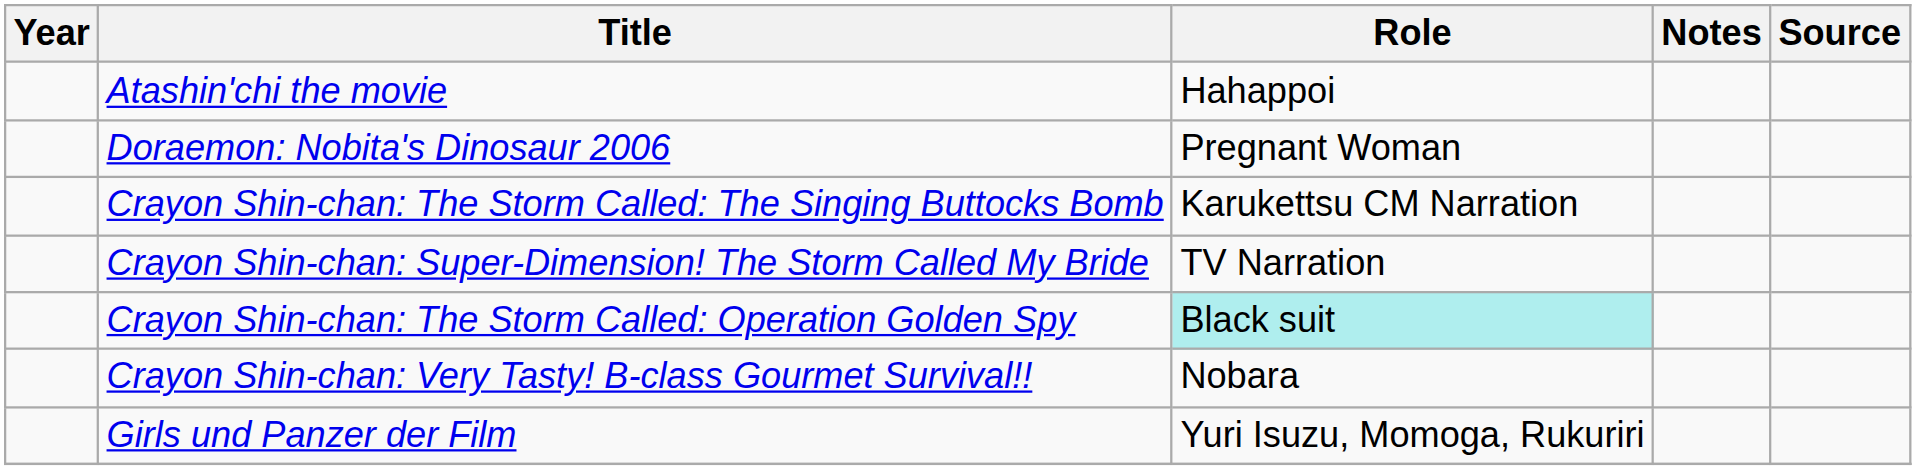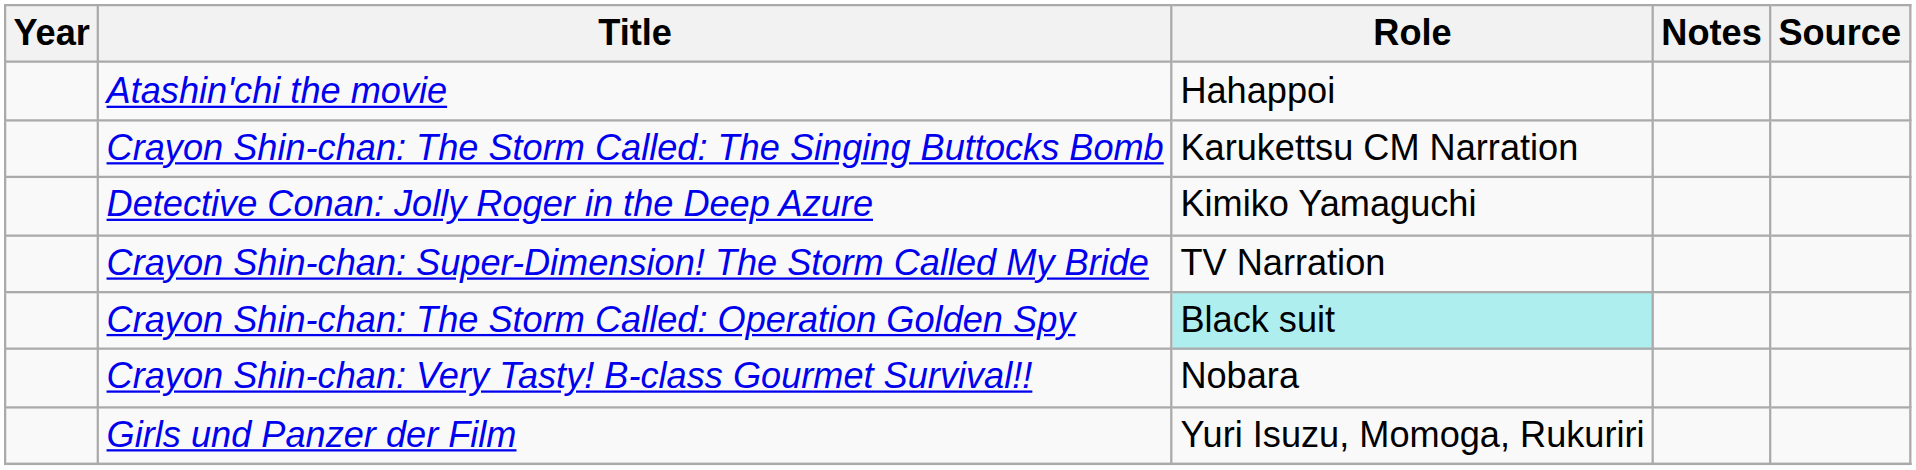- row: Doraemon: Nobita's Dinosaur 2006 | Pregnant Woman
+ row: Detective Conan: Jolly Roger in the Deep Azure | Kimiko Yamaguchi
